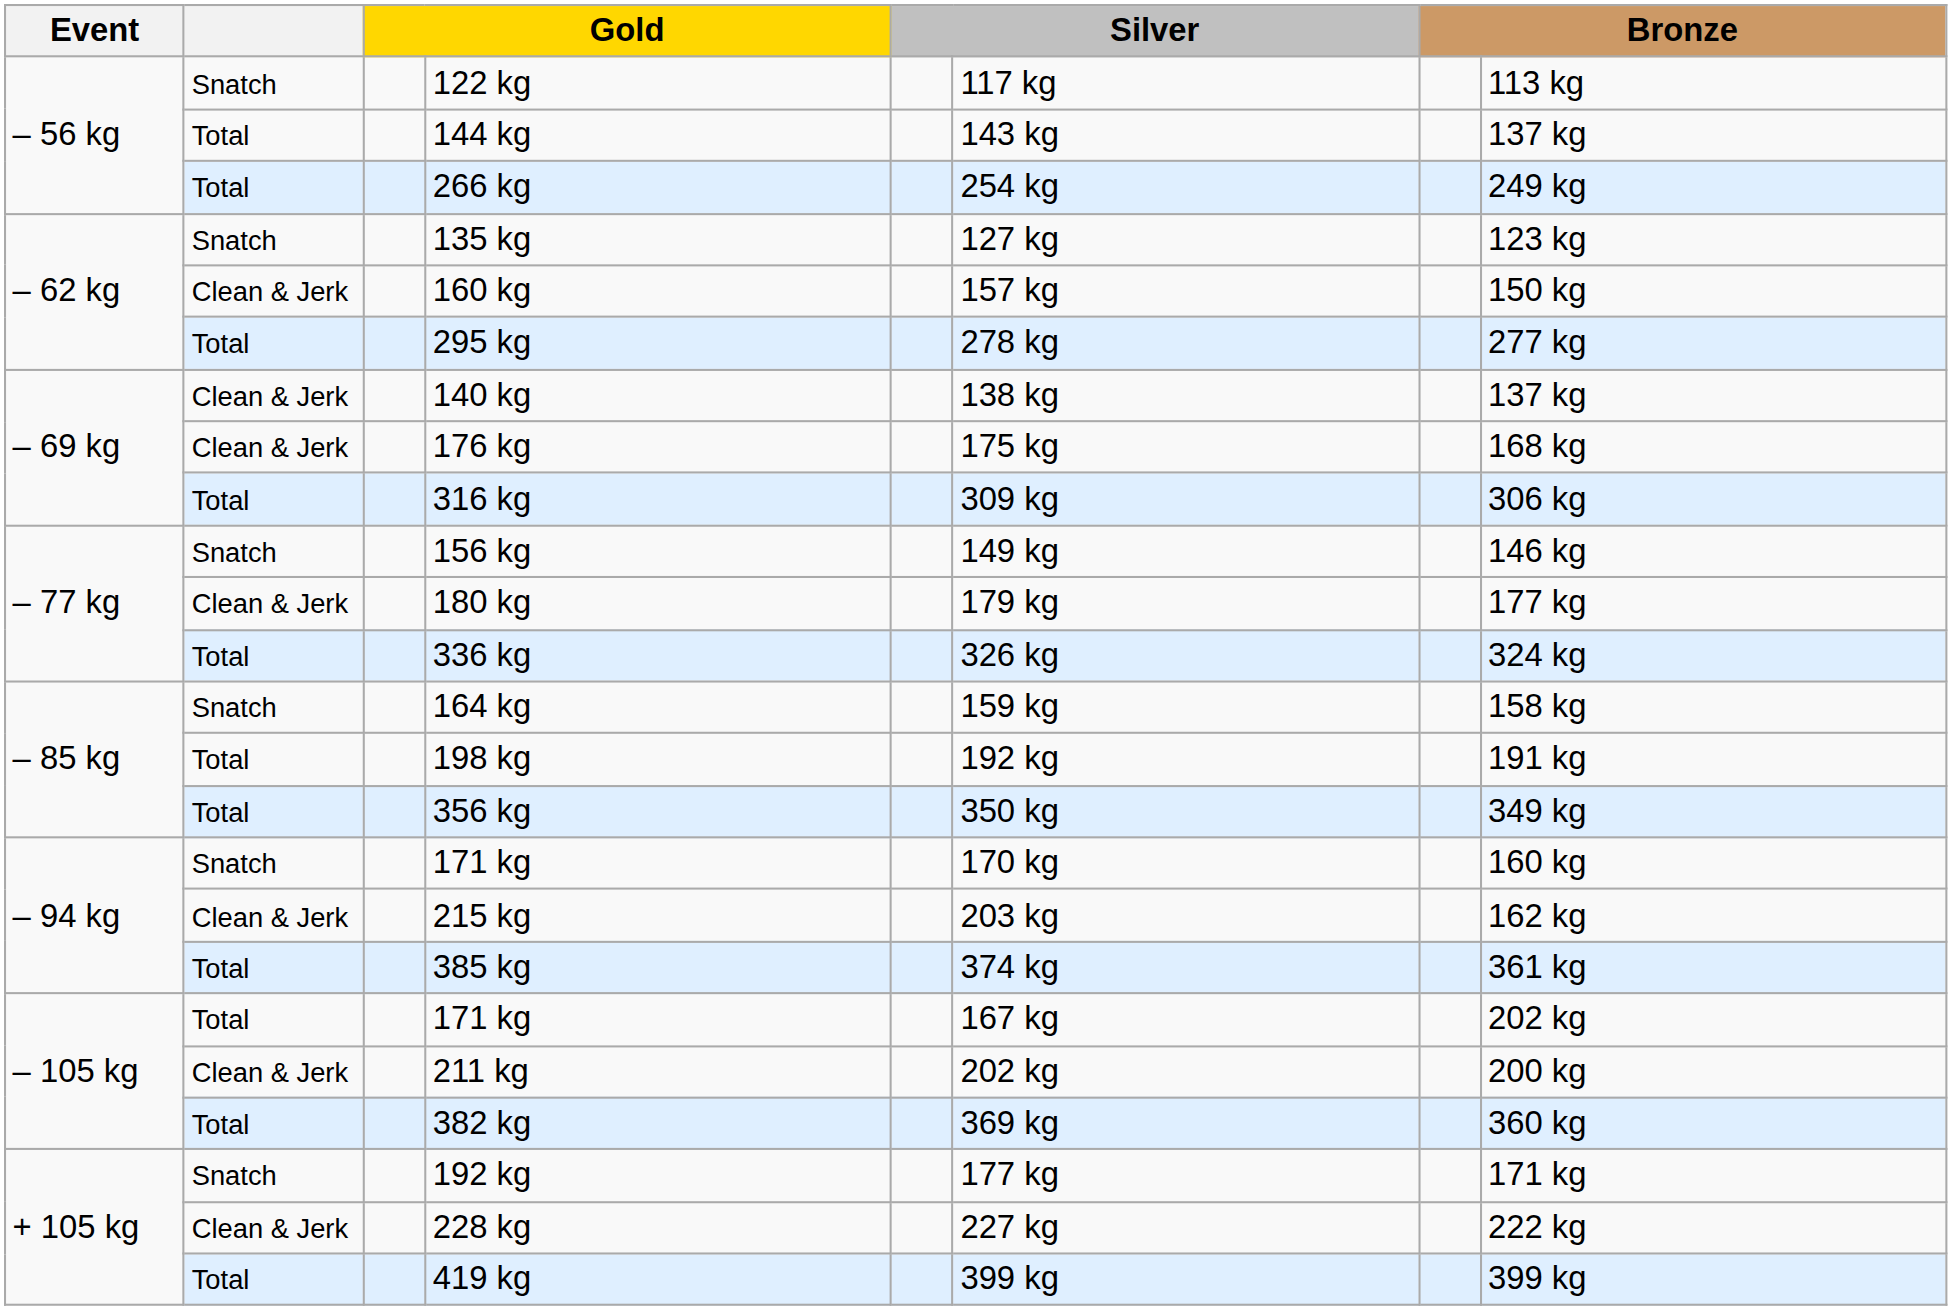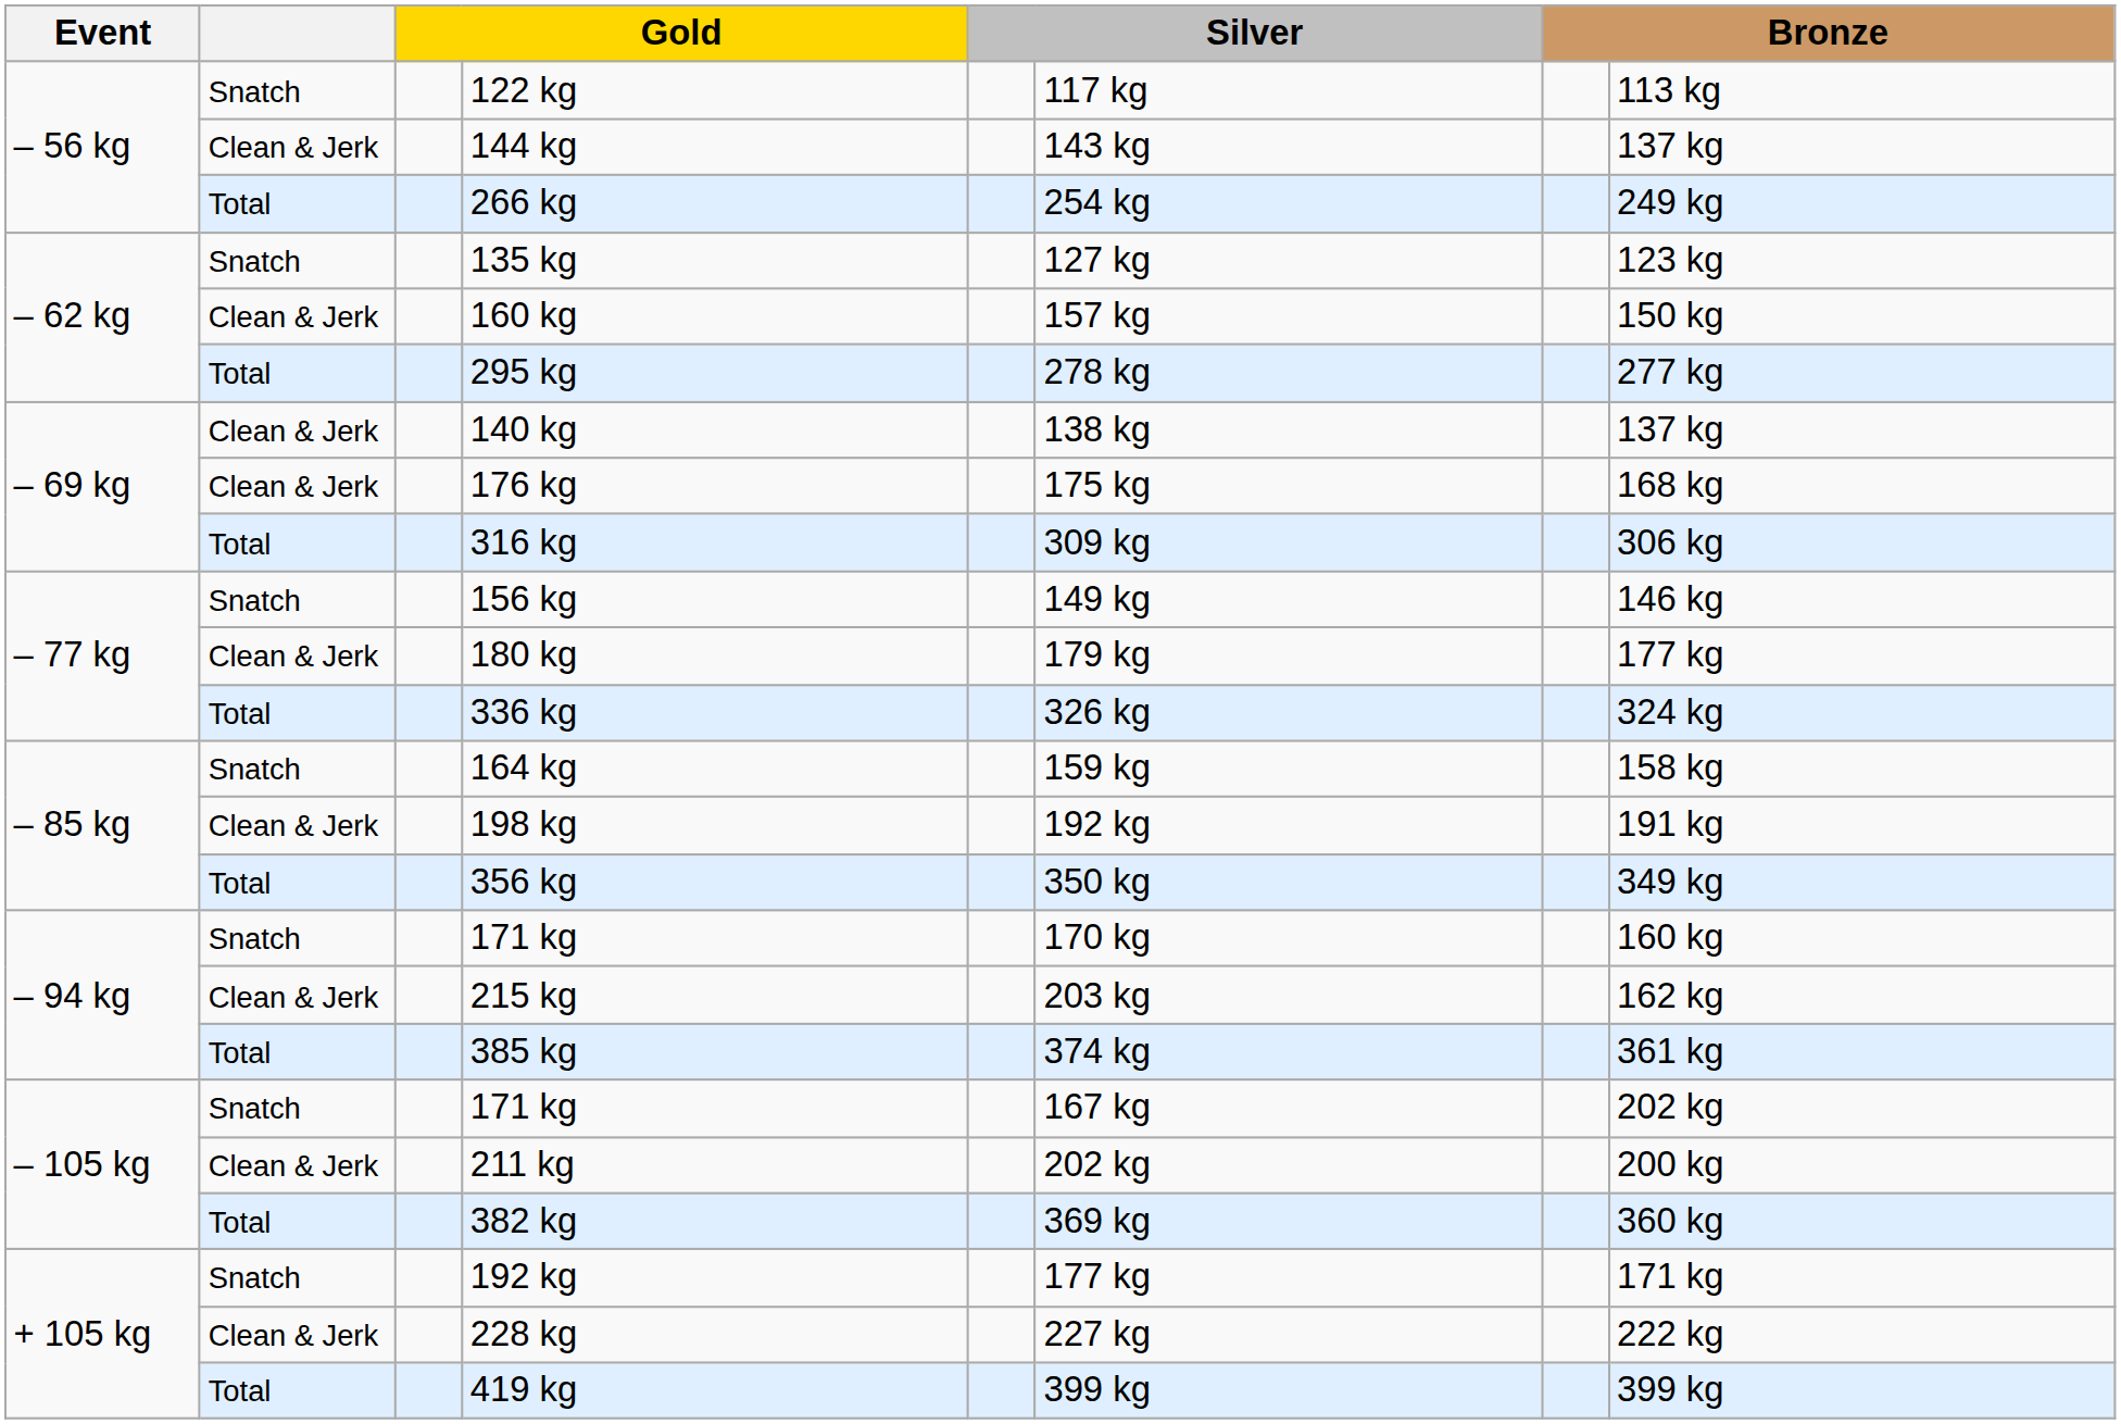144 kg | column 2: Total -> Clean & Jerk
198 kg | column 2: Total -> Clean & Jerk
– 105 kg / 171 kg | column 2: Total -> Snatch
